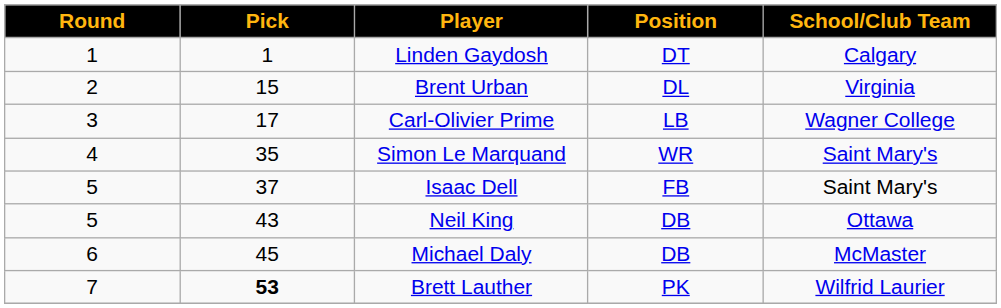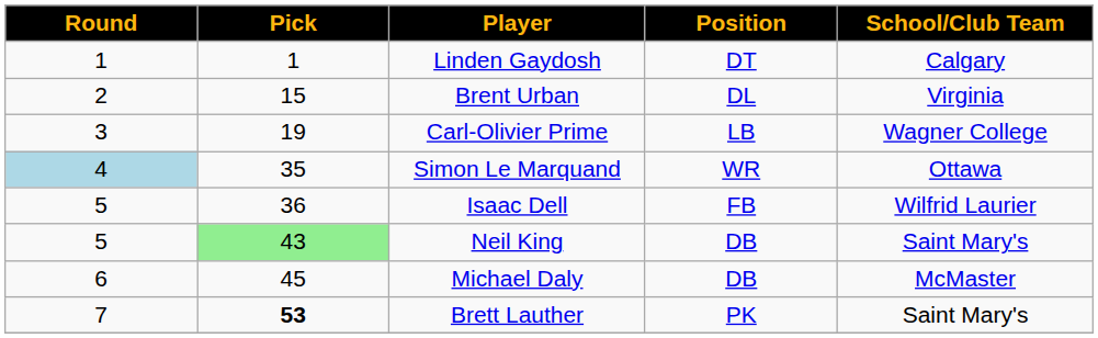Carl-Olivier Prime | Pick: 17 -> 19
Simon Le Marquand | Round: no background -> lightblue background
Simon Le Marquand | School/Club Team: Saint Mary's -> Ottawa
Isaac Dell | Pick: 37 -> 36
Isaac Dell | School/Club Team: Saint Mary's -> Wilfrid Laurier
Neil King | Pick: no background -> lightgreen background
Neil King | School/Club Team: Ottawa -> Saint Mary's
Brett Lauther | School/Club Team: Wilfrid Laurier -> Saint Mary's
